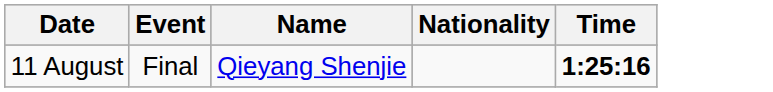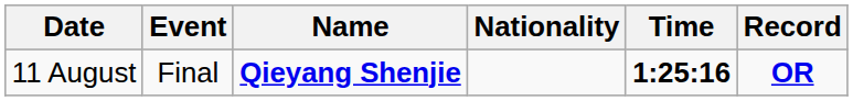+ column: Record | OR
11 August | Name: normal -> bold
